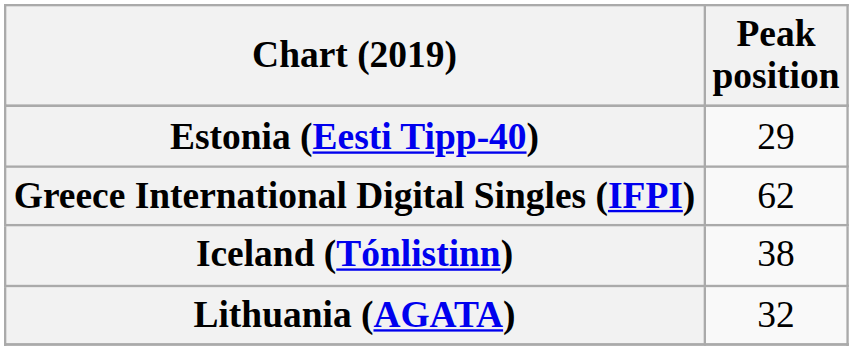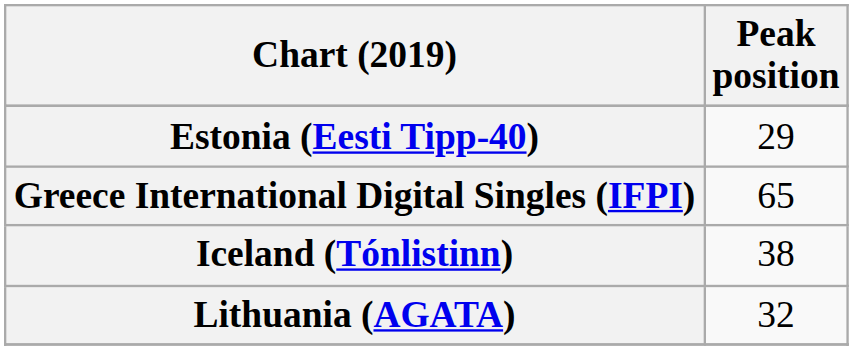Greece International Digital Singles (IFPI) | Peak position: 62 -> 65
